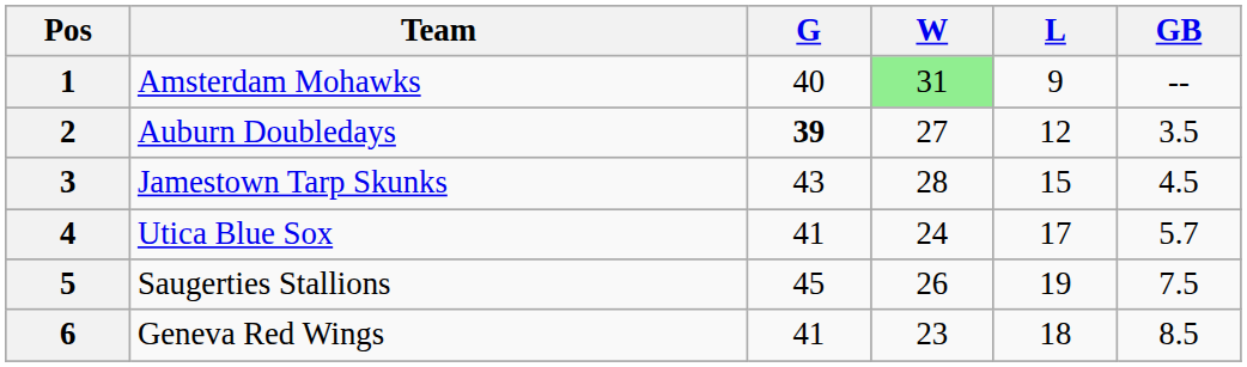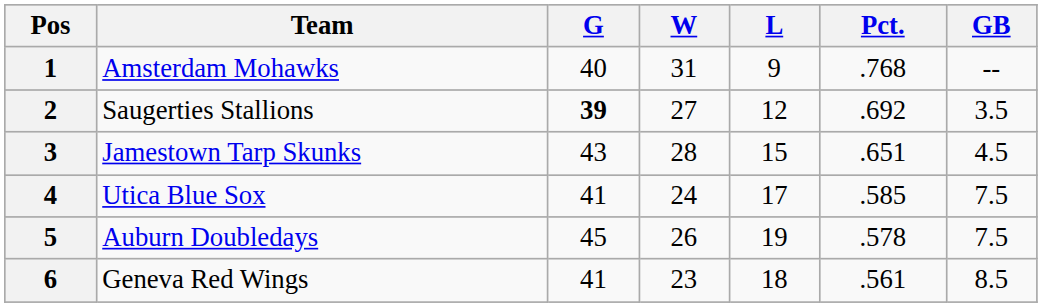+ column: Pct. | .768 | .692 | .651 | .585 | .578 | .561
1 | W: lightgreen background -> no background
2 | Team: Auburn Doubledays -> Saugerties Stallions
4 | GB: 5.7 -> 7.5
5 | Team: Saugerties Stallions -> Auburn Doubledays
